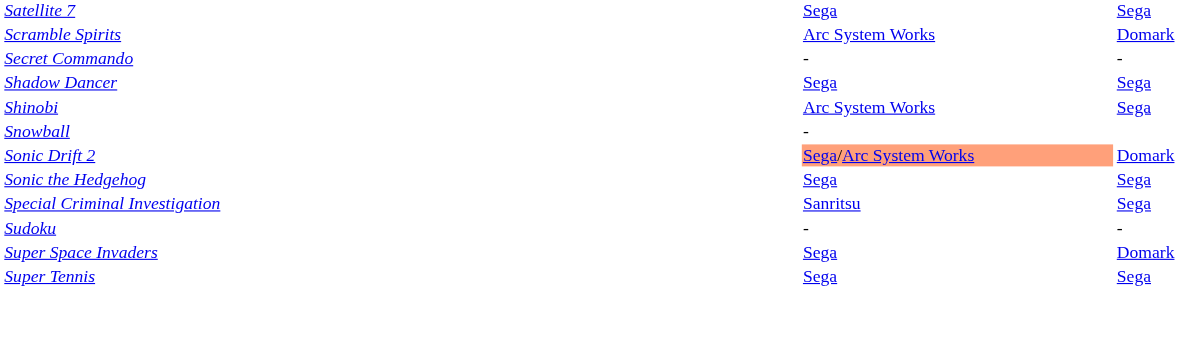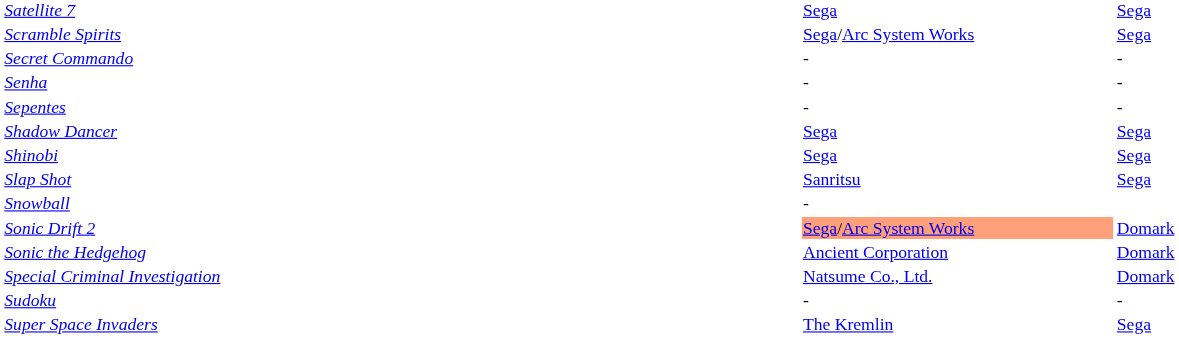Scramble Spirits | column 2: Arc System Works -> Sega/Arc System Works
Scramble Spirits | column 3: Domark -> Sega
+ row: Senha | - | -
+ row: Sepentes | - | -
Shinobi | column 2: Arc System Works -> Sega
+ row: Slap Shot | Sanritsu | Sega
Sonic the Hedgehog | column 2: Sega -> Ancient Corporation
Sonic the Hedgehog | column 3: Sega -> Domark
Special Criminal Investigation | column 2: Sanritsu -> Natsume Co., Ltd.
Special Criminal Investigation | column 3: Sega -> Domark
Super Space Invaders | column 2: Sega -> The Kremlin
Super Space Invaders | column 3: Domark -> Sega
- row: Super Tennis | Sega | Sega
